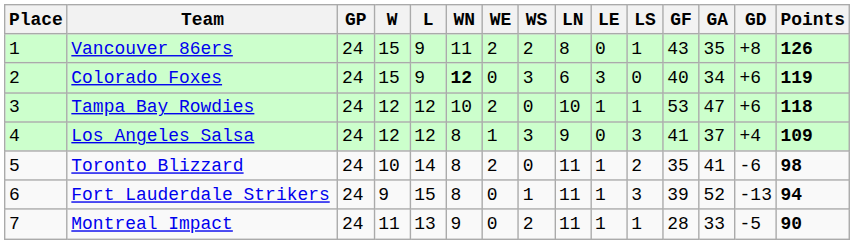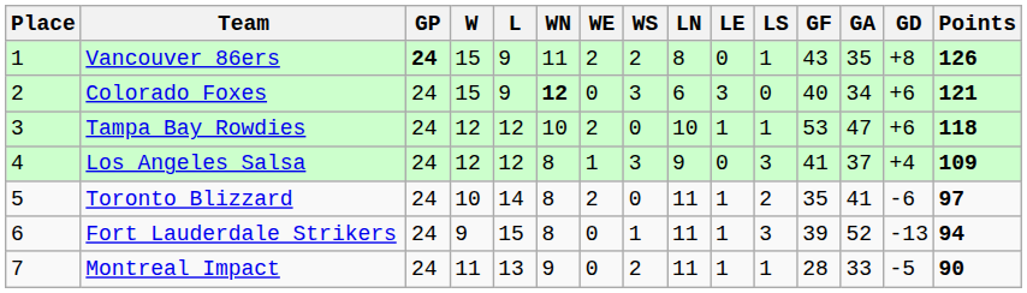Vancouver 86ers | GP: normal -> bold
Colorado Foxes | Points: 119 -> 121
Toronto Blizzard | Points: 98 -> 97
